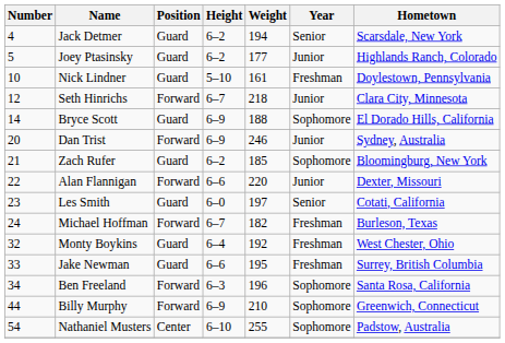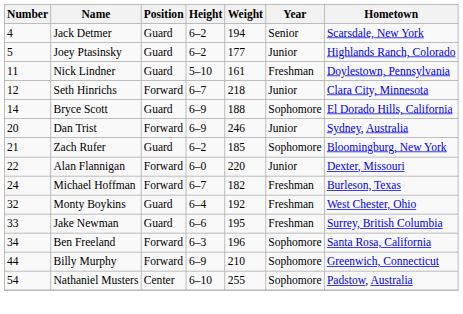Nick Lindner | Number: 10 -> 11
Alan Flannigan | Height: 6–6 -> 6–0
- row: 23 | Les Smith | Guard | 6–0 | 197 | Senior | Cotati, California
